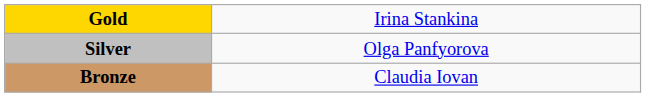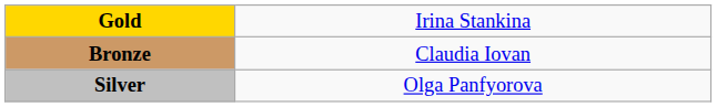rows swapped: Silver <-> Bronze
